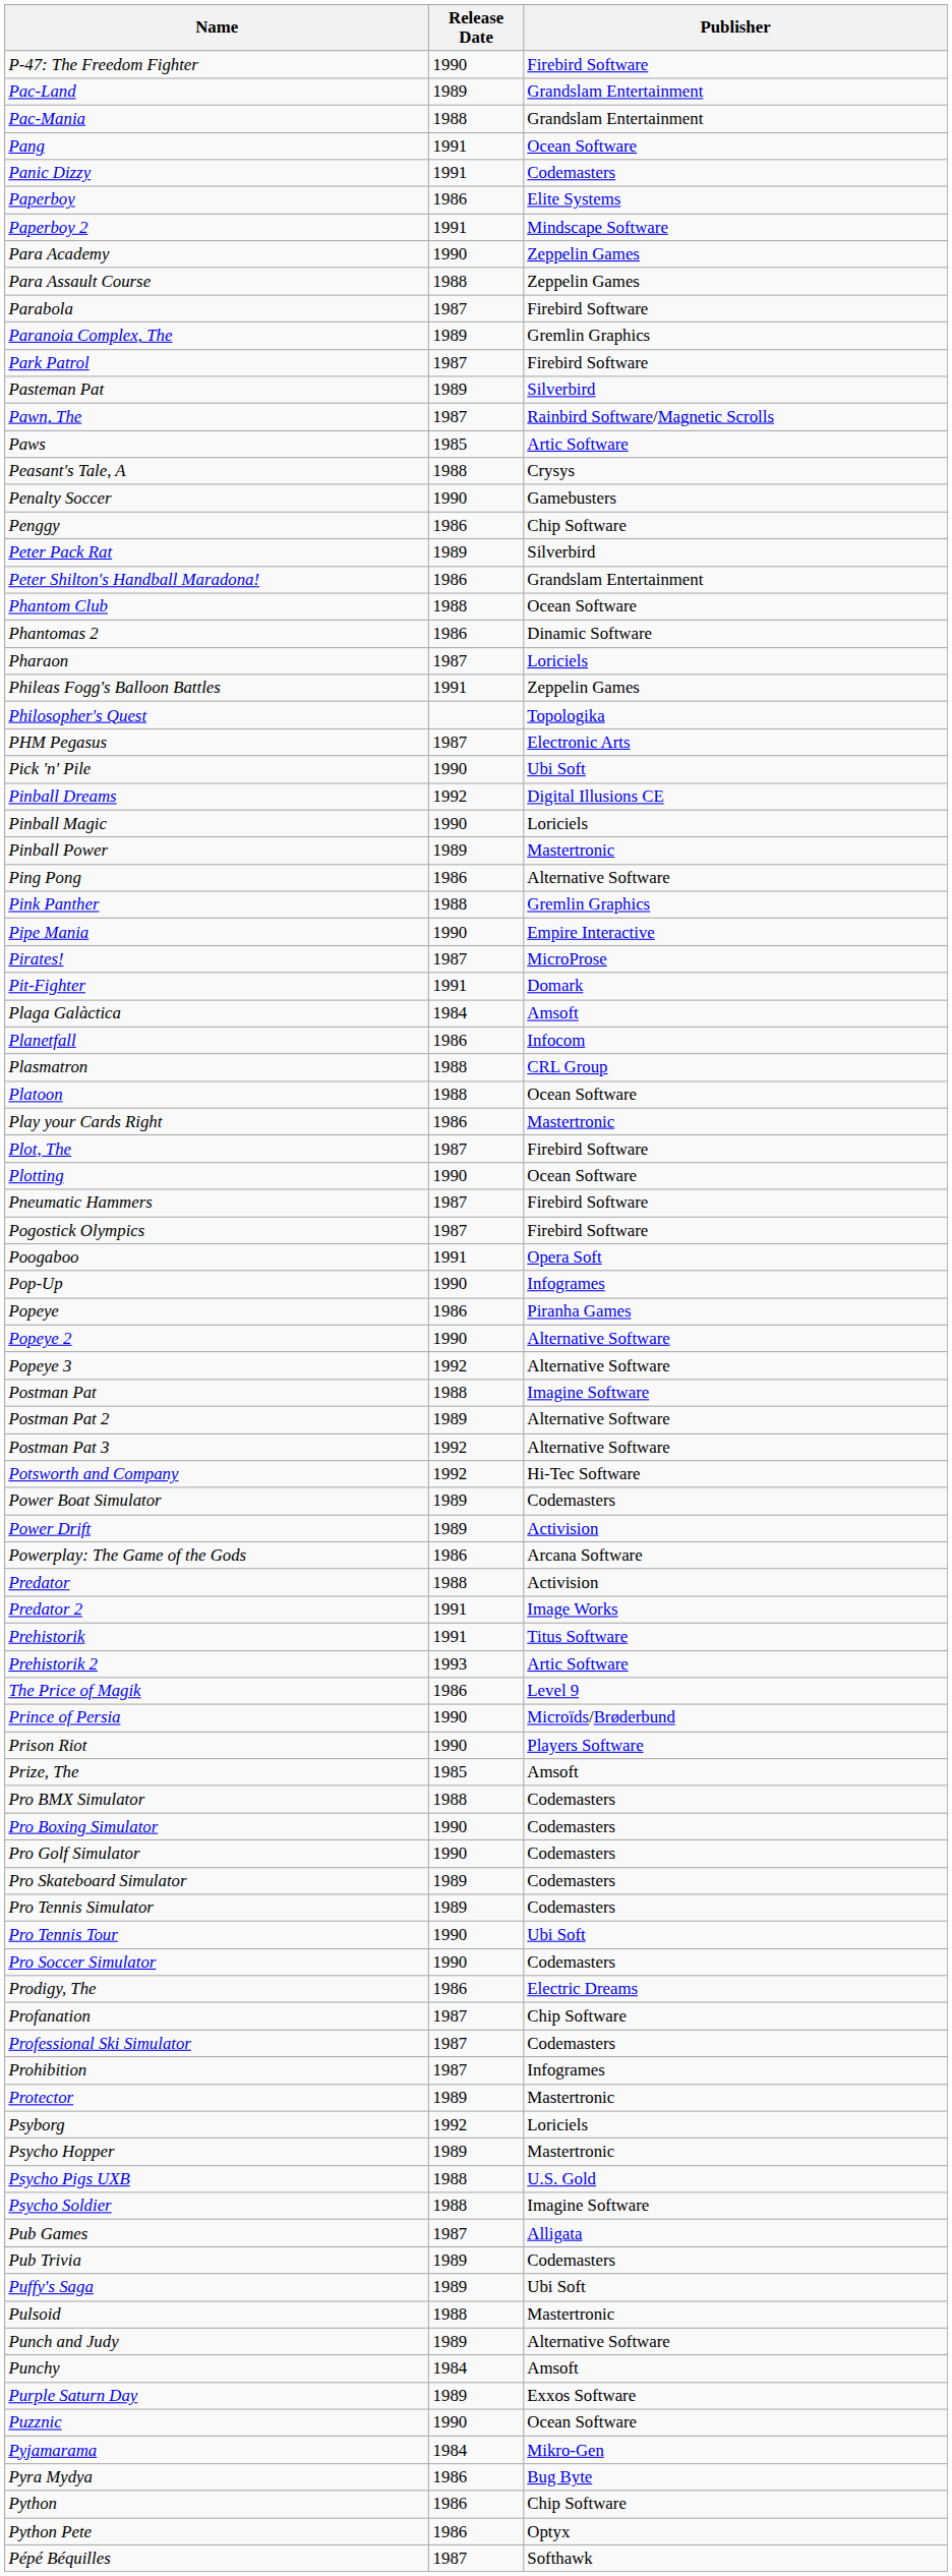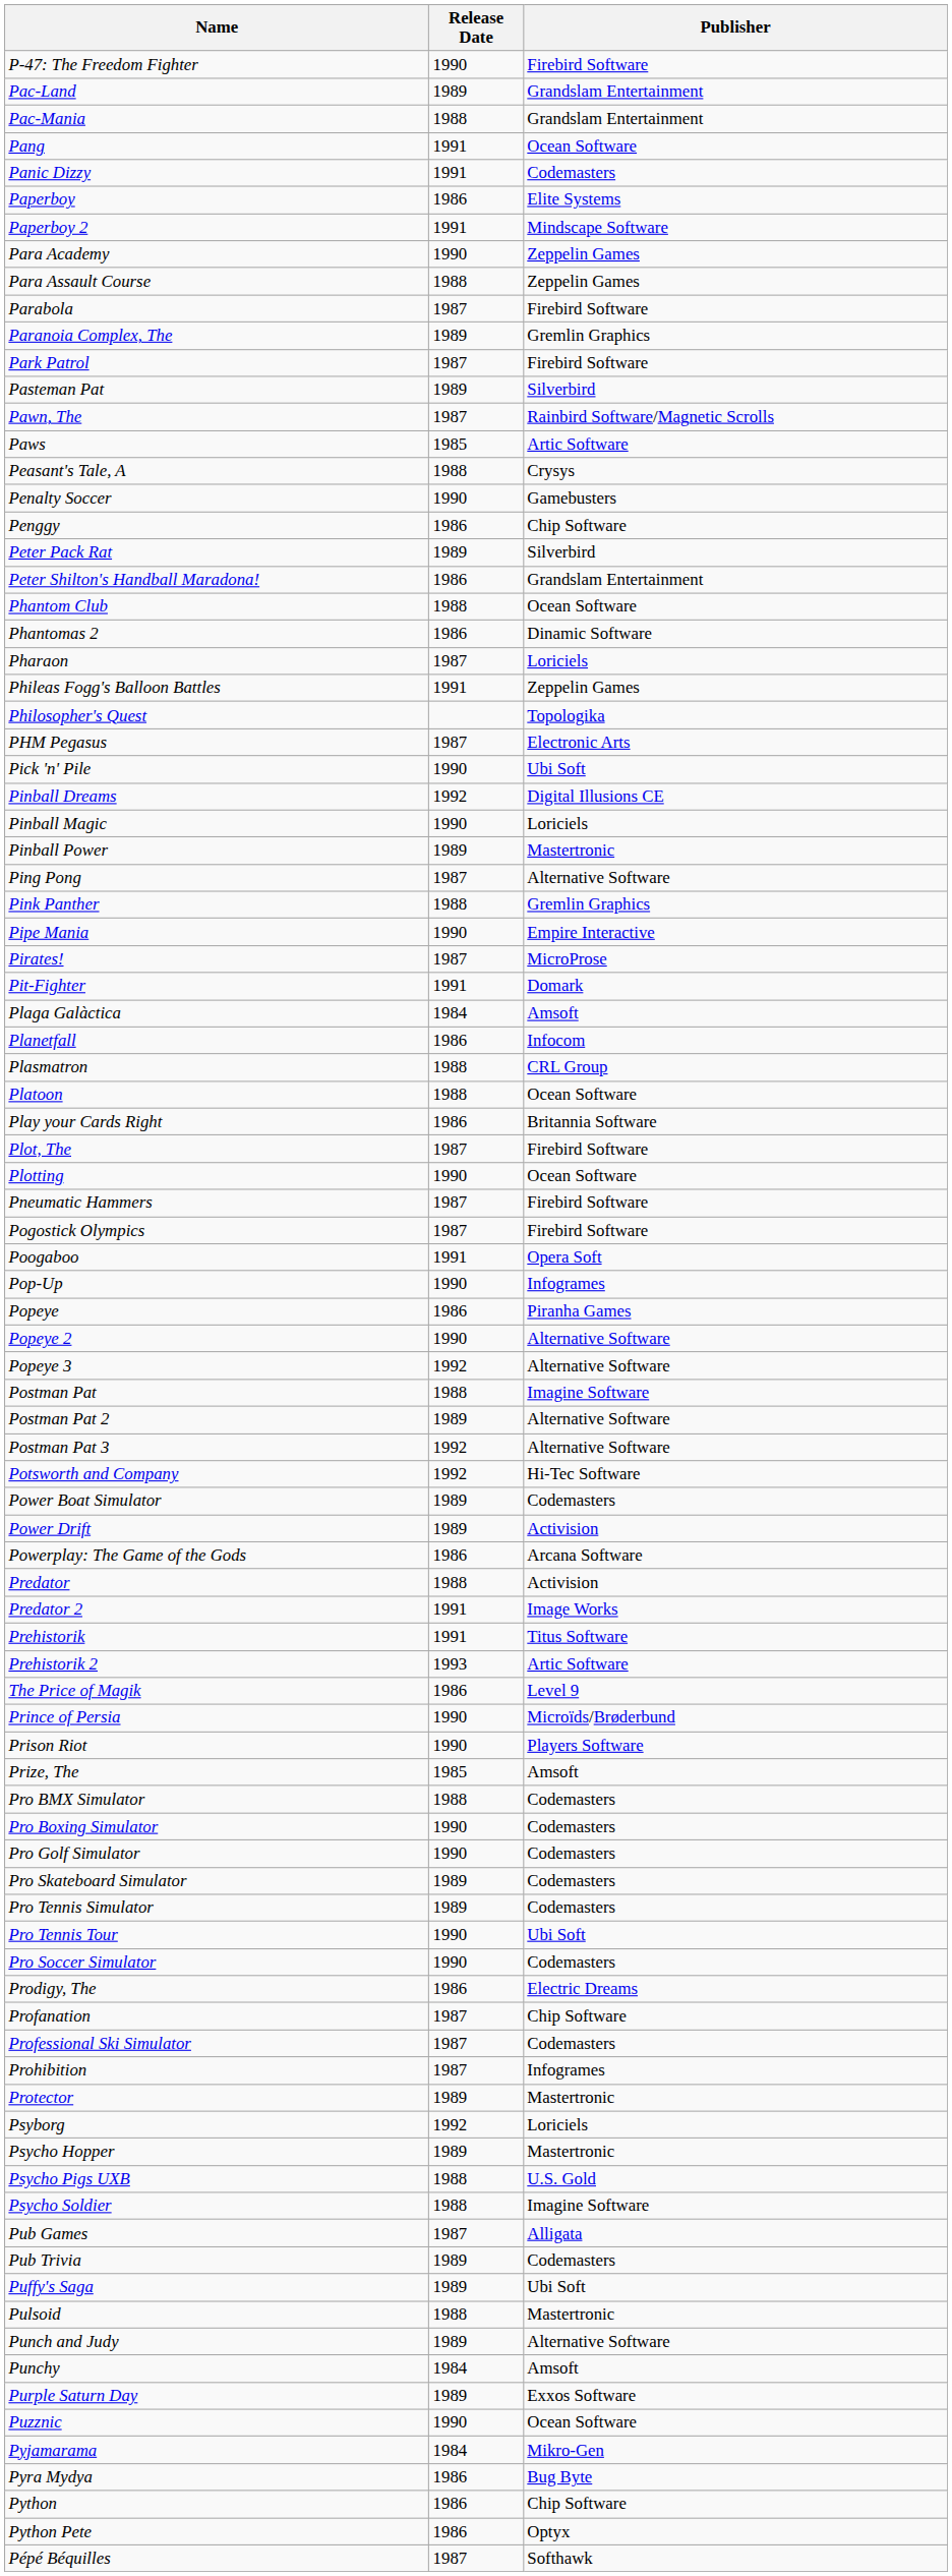Ping Pong | Release Date: 1986 -> 1987
Play your Cards Right | Publisher: Mastertronic -> Britannia Software
